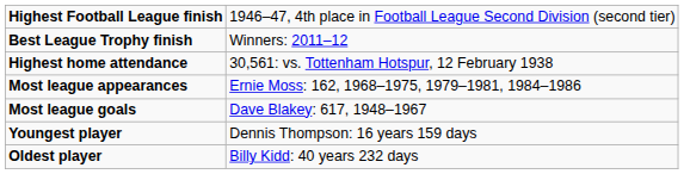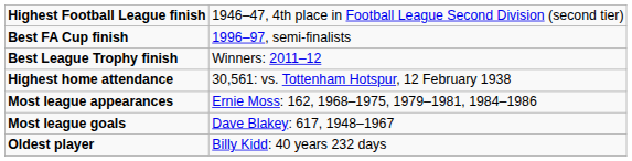+ row: Best FA Cup finish | 1996–97, semi-finalists
- row: Youngest player | Dennis Thompson: 16 years 159 days
